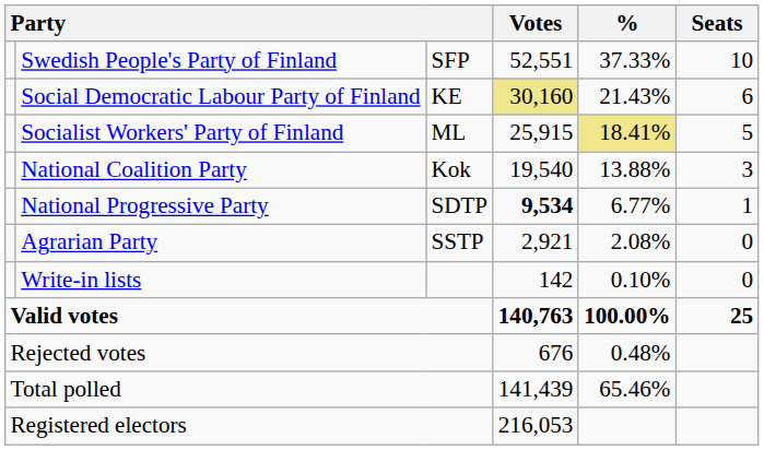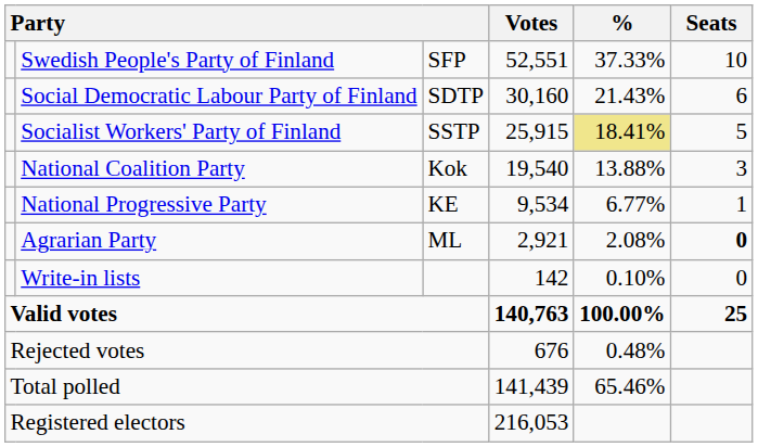Social Democratic Labour Party of Finland | column 3: KE -> SDTP
Social Democratic Labour Party of Finland | Votes: khaki background -> no background
Socialist Workers' Party of Finland | column 3: ML -> SSTP
National Progressive Party | column 3: SDTP -> KE
National Progressive Party | Votes: bold -> normal
Agrarian Party | column 3: SSTP -> ML
Agrarian Party | Seats: normal -> bold
